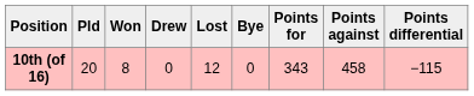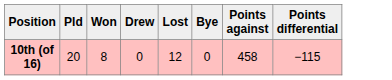- column: Points for | 343
